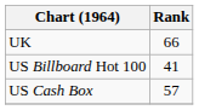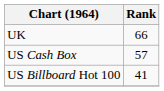rows swapped: US Billboard Hot 100 <-> US Cash Box
